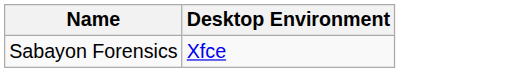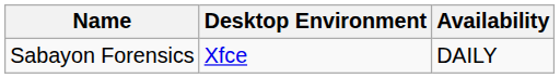+ column: Availability | DAILY
